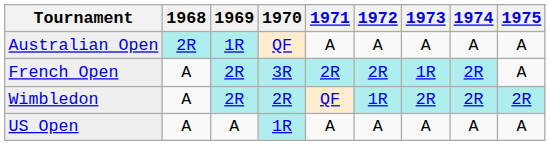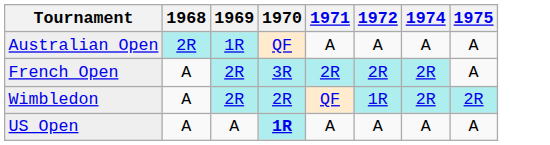- column: 1973 | A | 1R | 2R | A
US Open | 1970: normal -> bold
